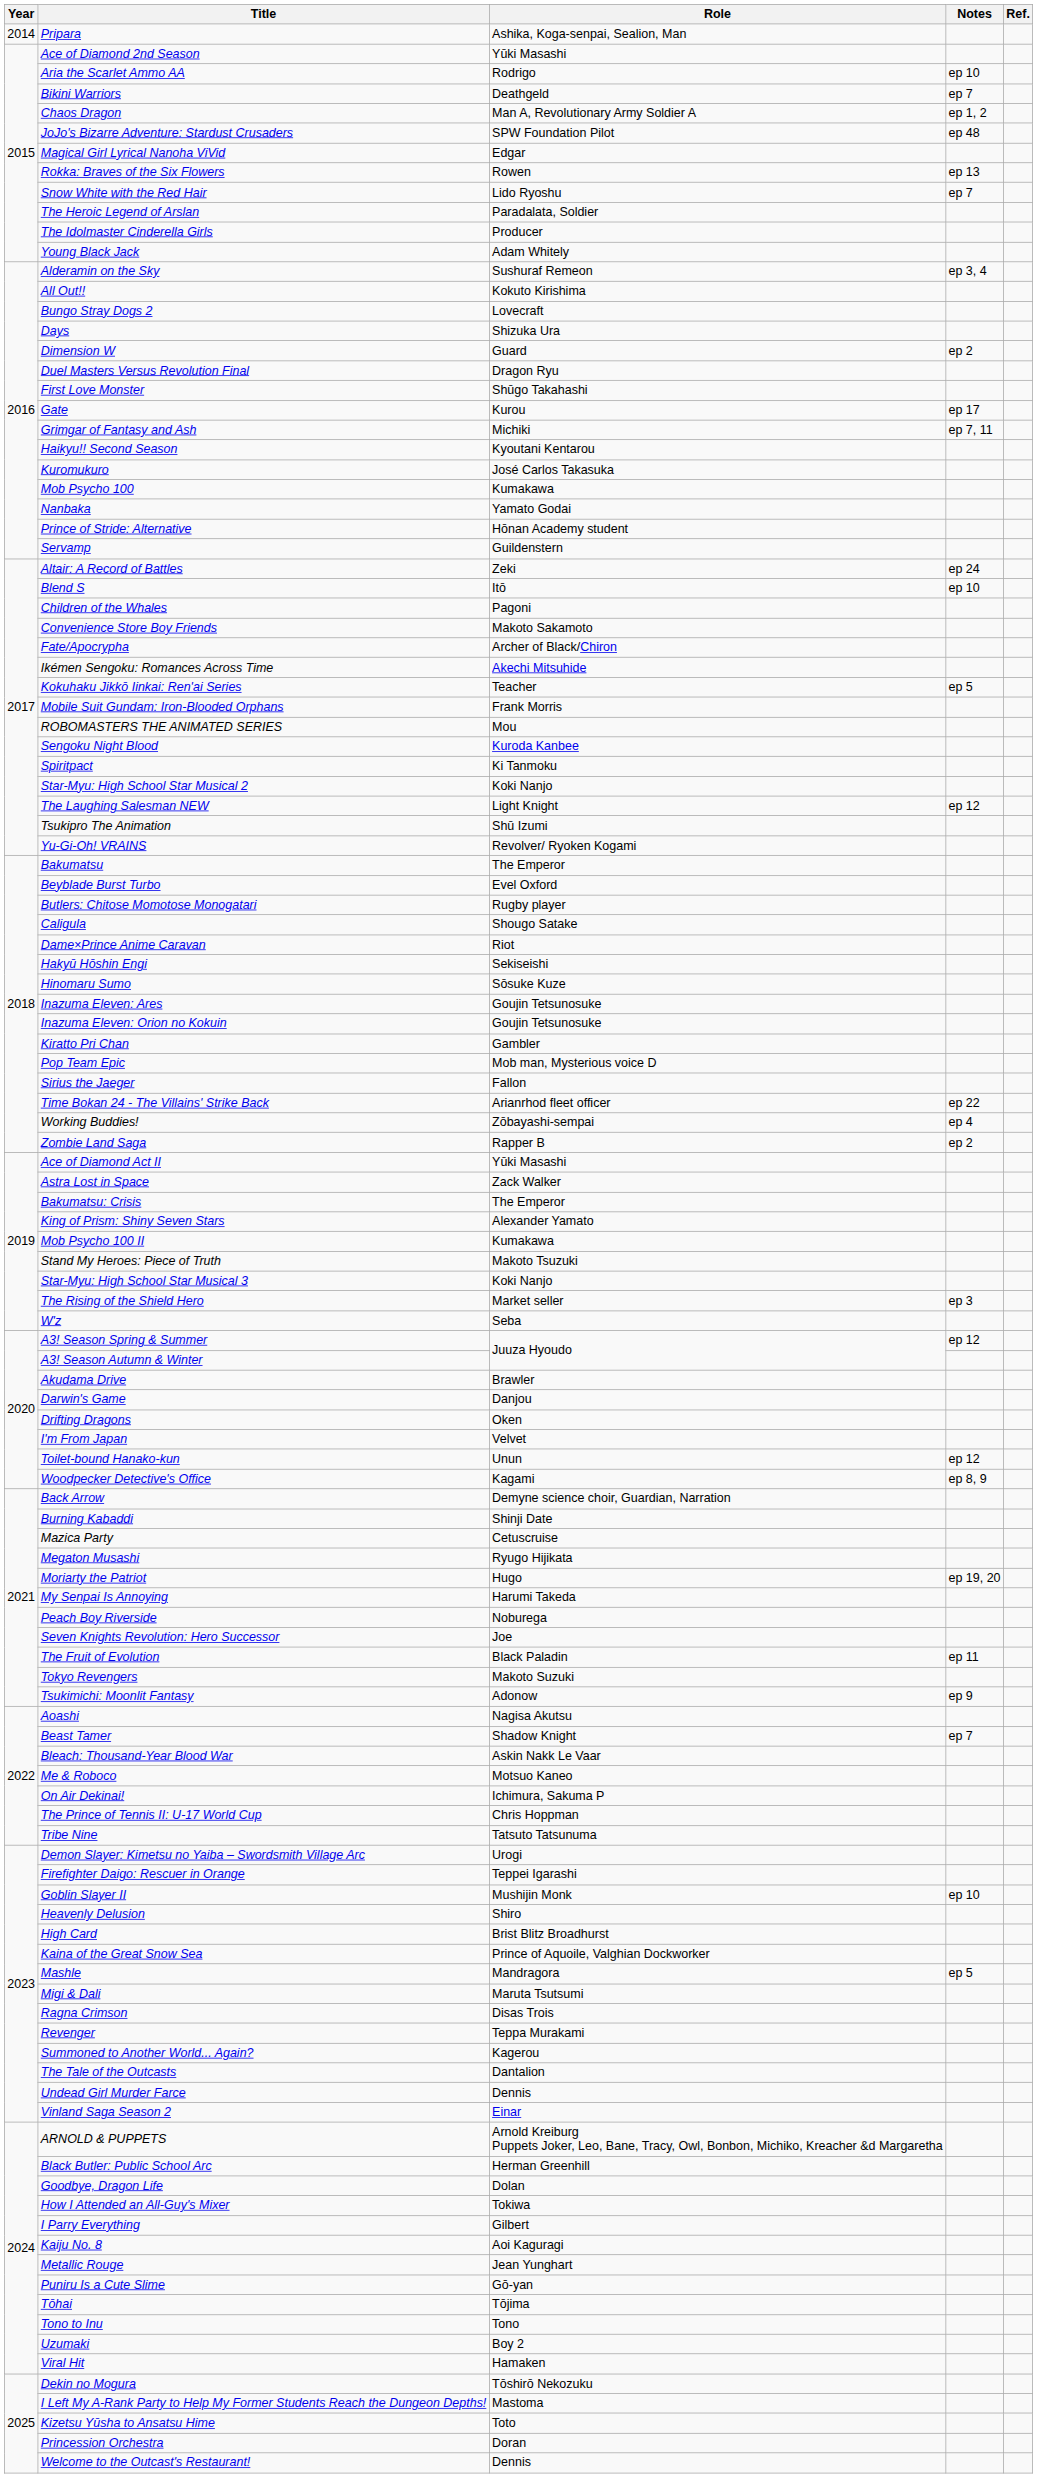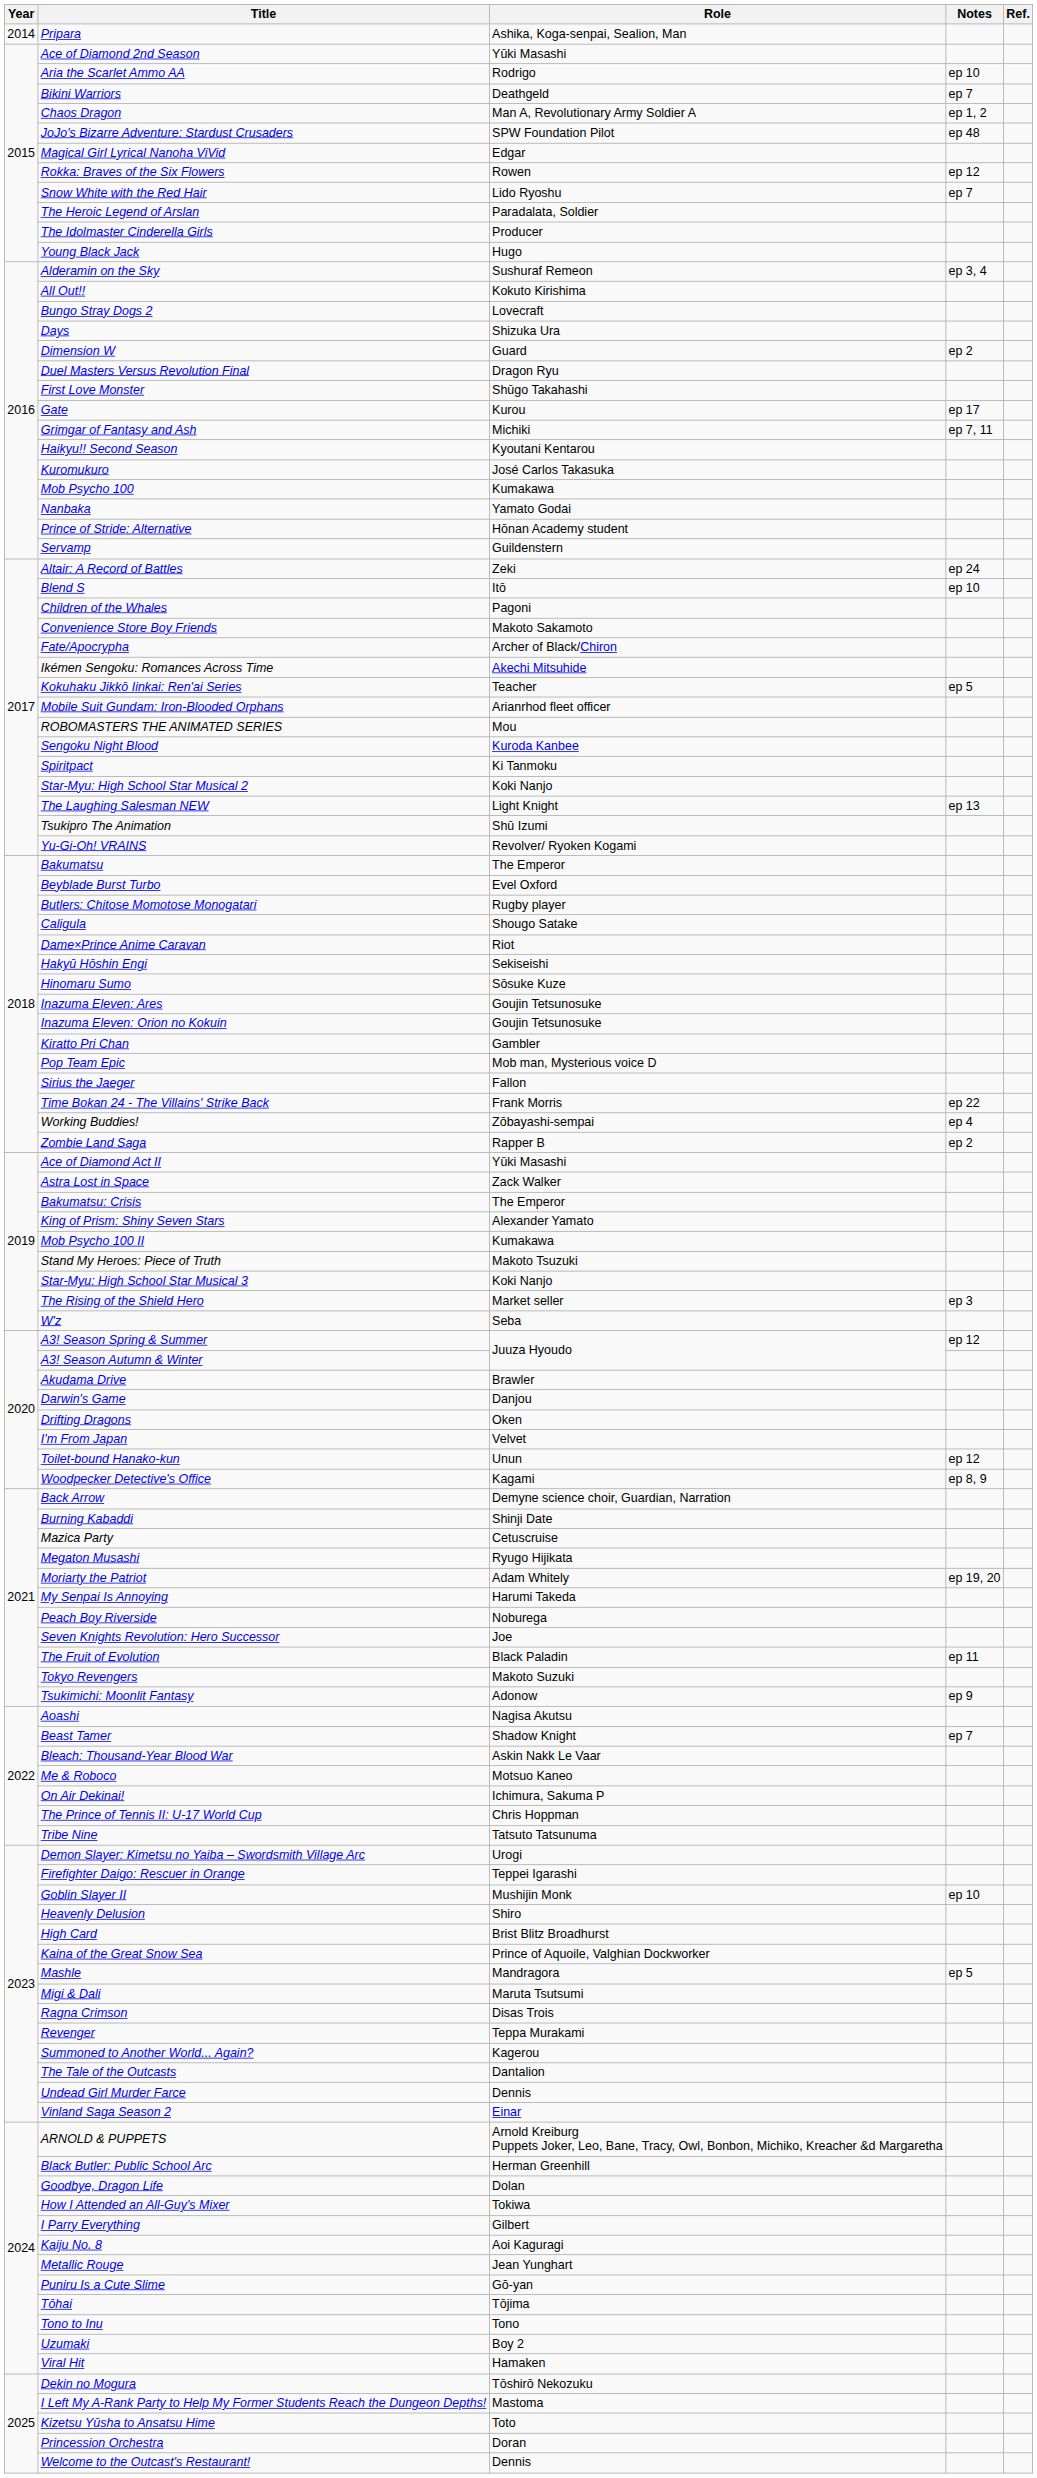Rokka: Braves of the Six Flowers | Notes: ep 13 -> ep 12
Young Black Jack | Role: Adam Whitely -> Hugo
Mobile Suit Gundam: Iron-Blooded Orphans | Role: Frank Morris -> Arianrhod fleet officer
The Laughing Salesman NEW | Notes: ep 12 -> ep 13
Time Bokan 24 - The Villains' Strike Back | Role: Arianrhod fleet officer -> Frank Morris
Moriarty the Patriot | Role: Hugo -> Adam Whitely
